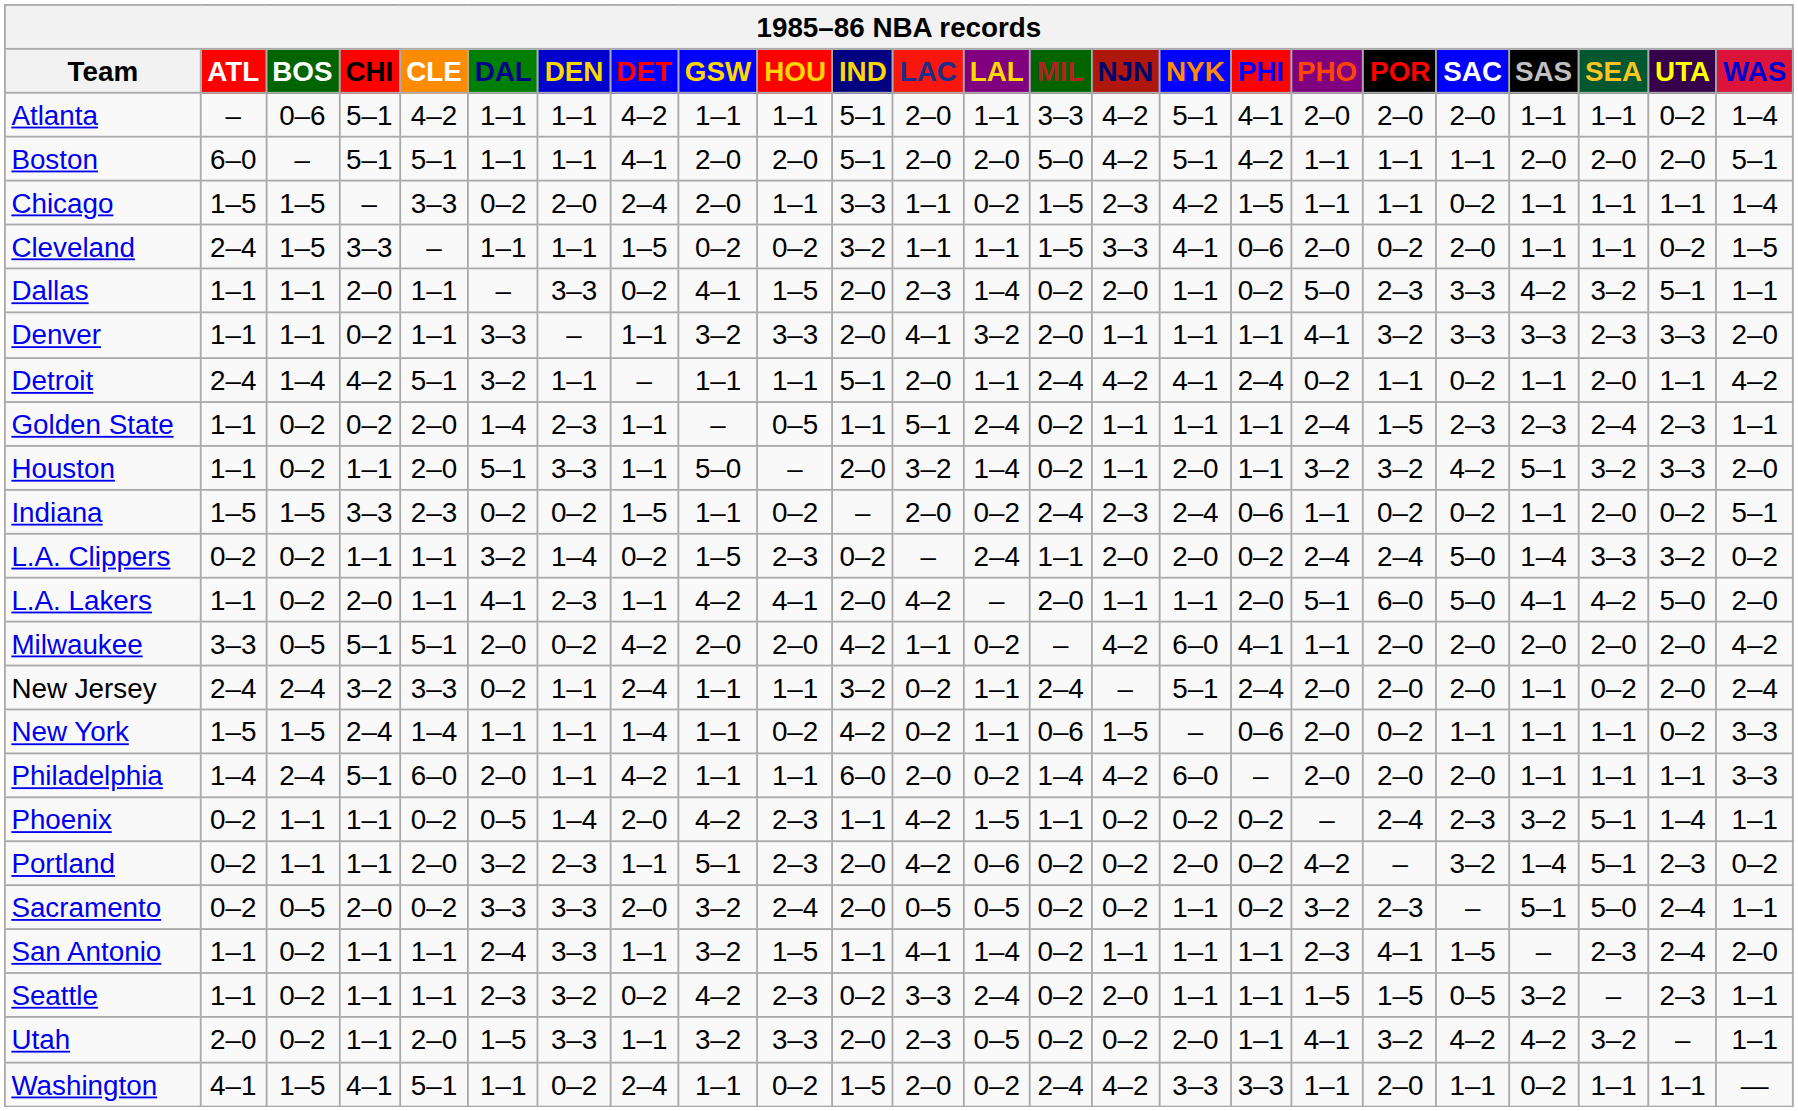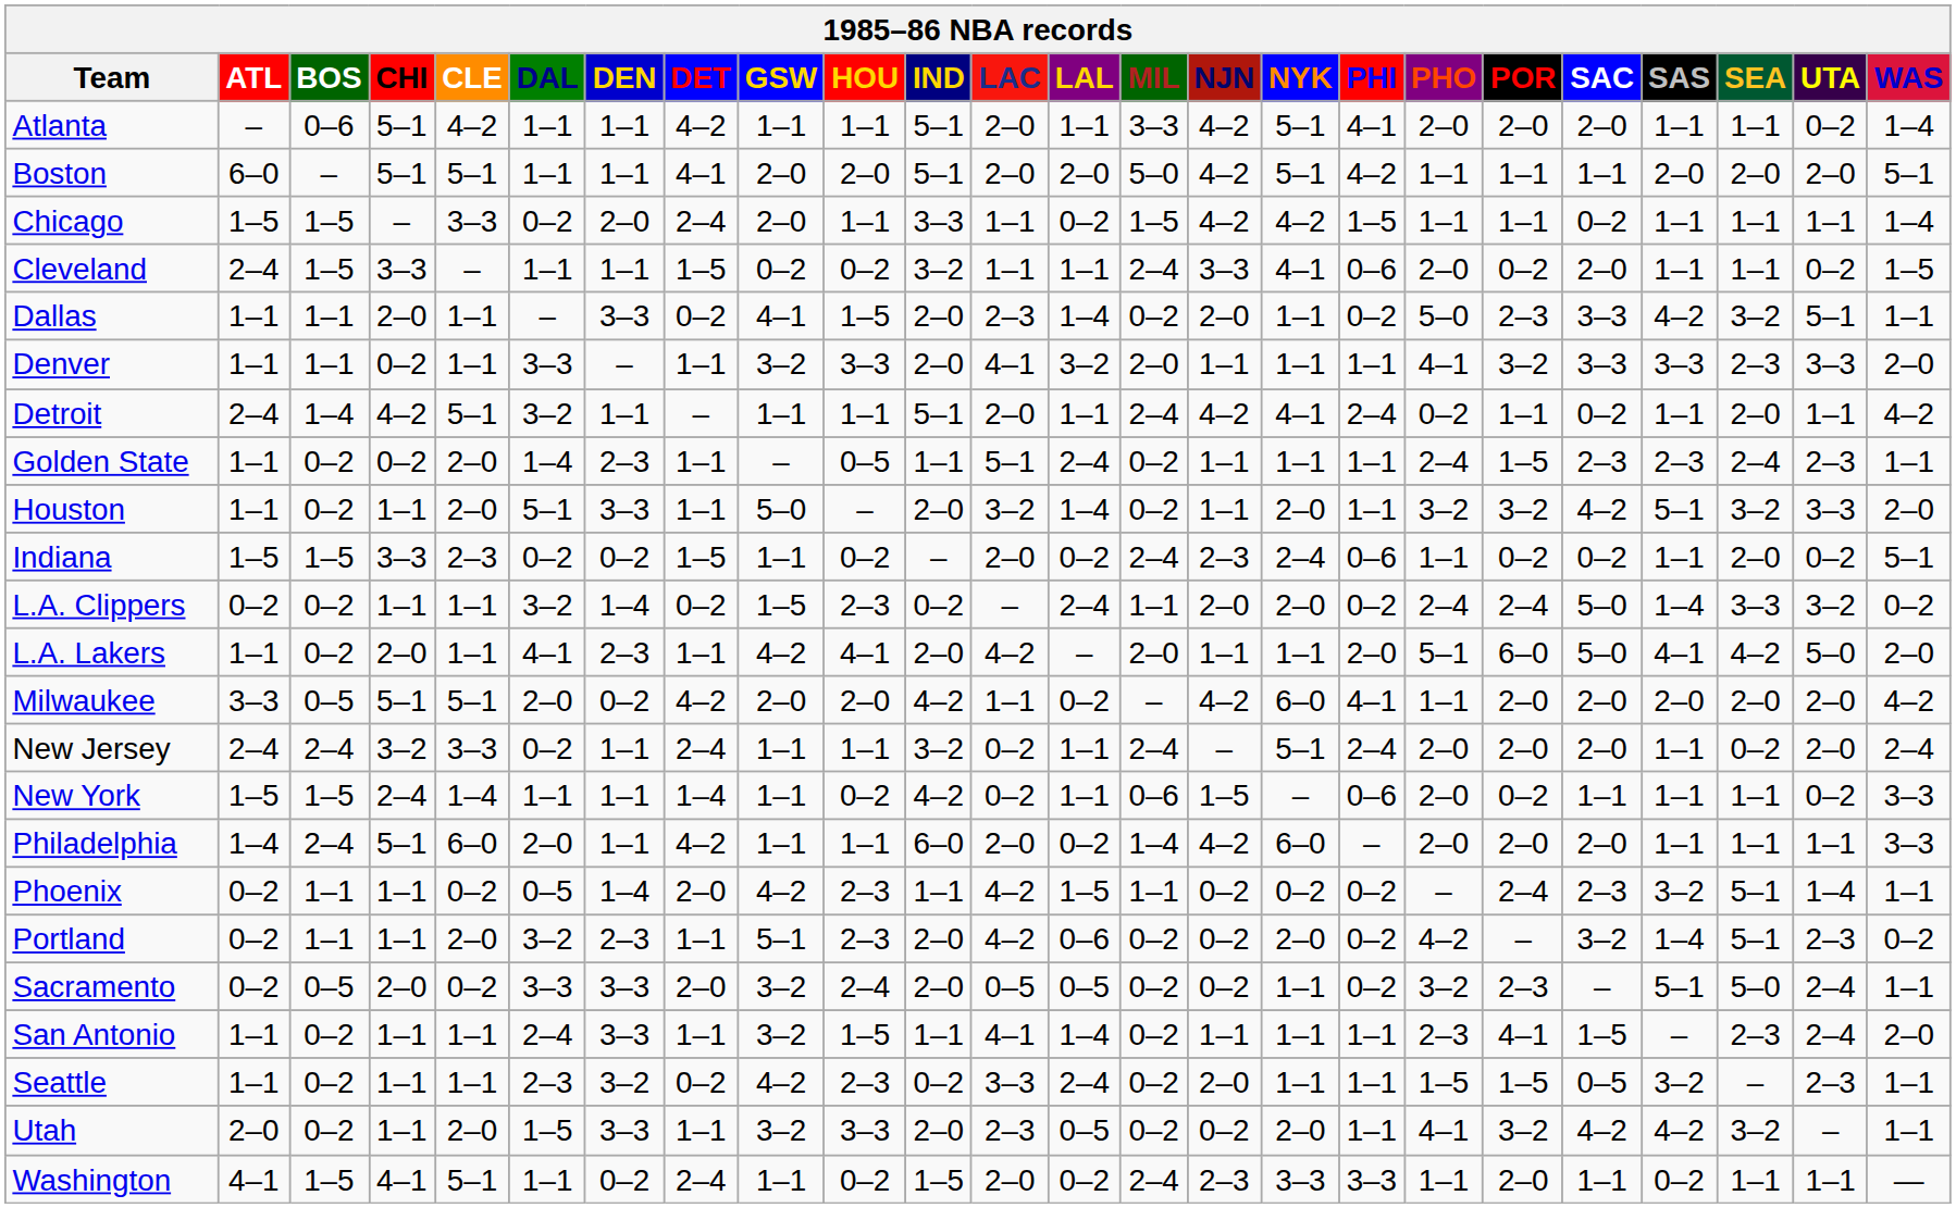Chicago | NJN: 2–3 -> 4–2
Cleveland | MIL: 1–5 -> 2–4
Washington | NJN: 4–2 -> 2–3
